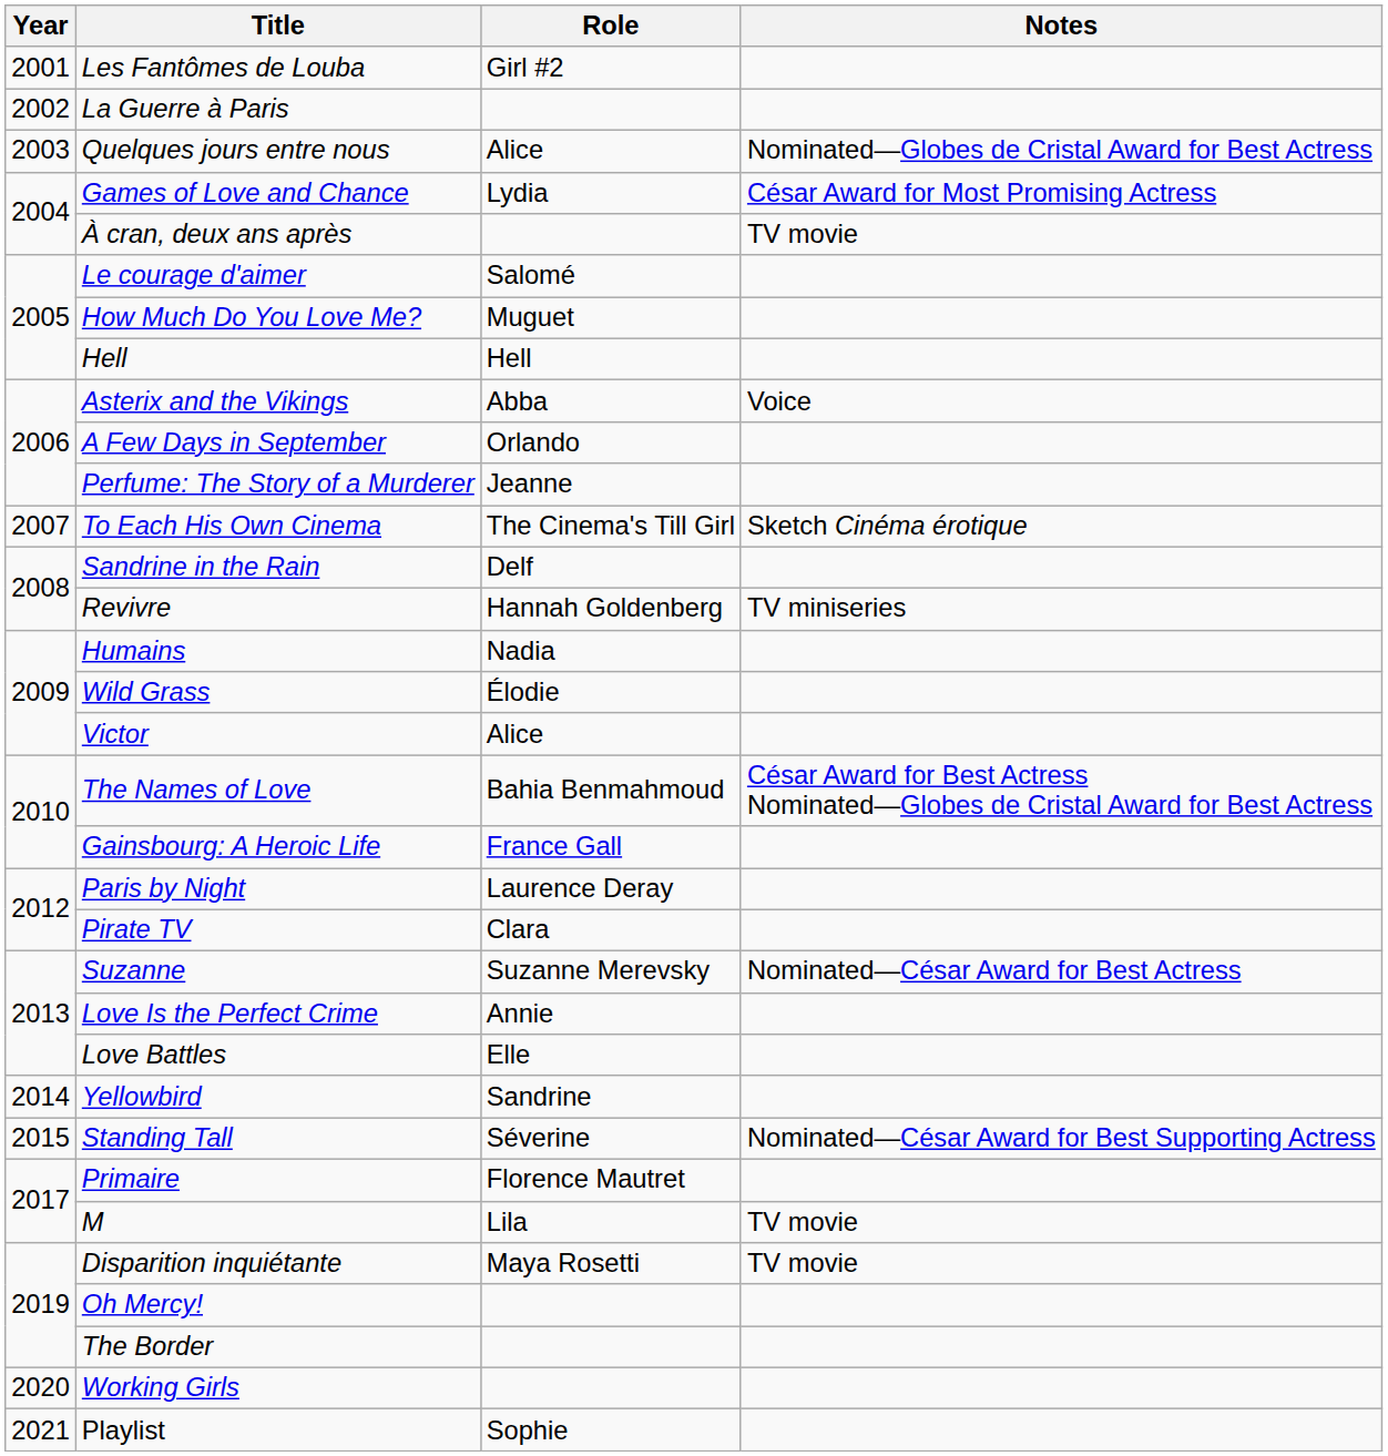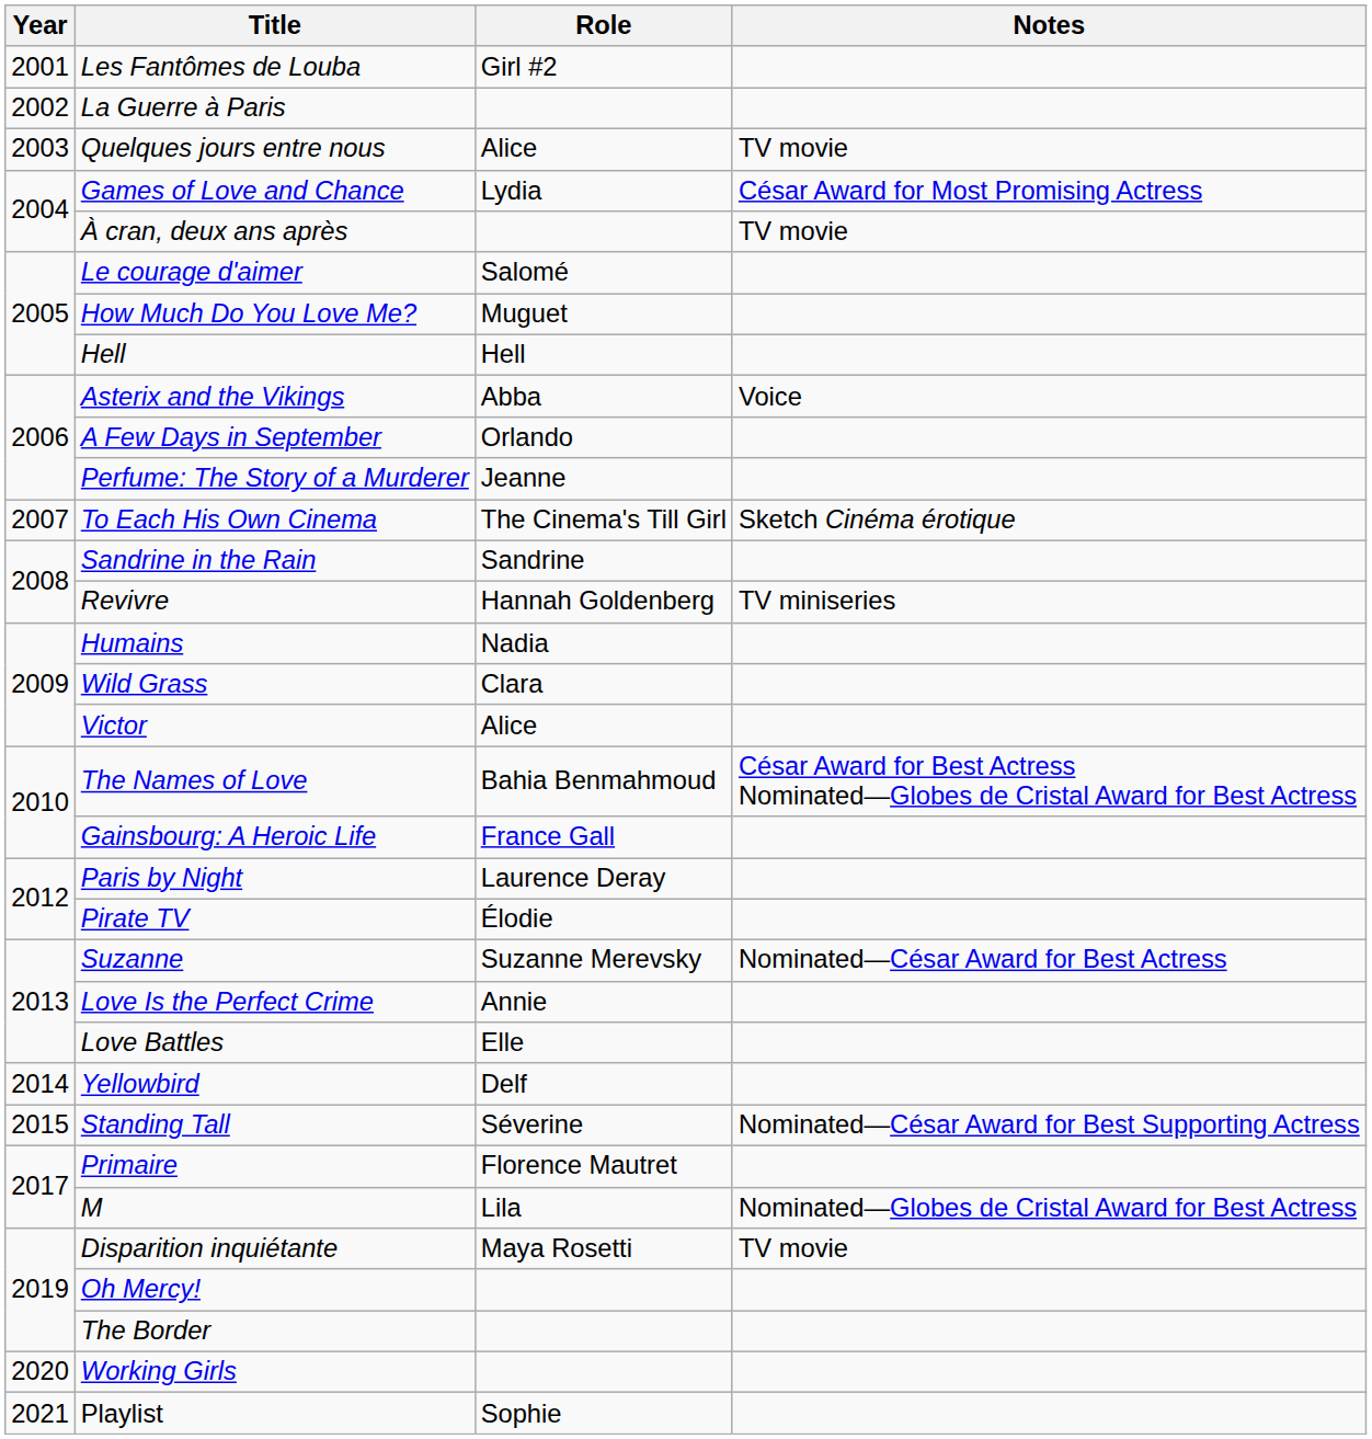Quelques jours entre nous | Notes: Nominated—Globes de Cristal Award for Best Actress -> TV movie
Sandrine in the Rain | Role: Delf -> Sandrine
Wild Grass | Role: Élodie -> Clara
Pirate TV | Role: Clara -> Élodie
Yellowbird | Role: Sandrine -> Delf
M | Notes: TV movie -> Nominated—Globes de Cristal Award for Best Actress
